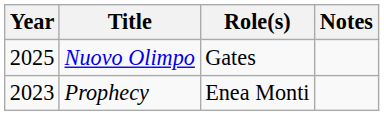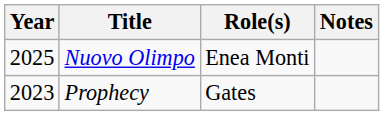Nuovo Olimpo | Role(s): Gates -> Enea Monti
Prophecy | Role(s): Enea Monti -> Gates
